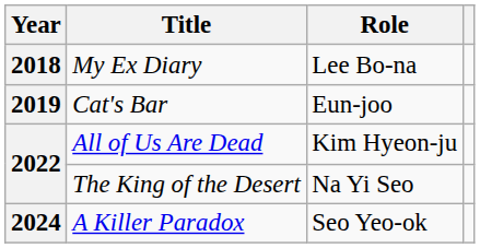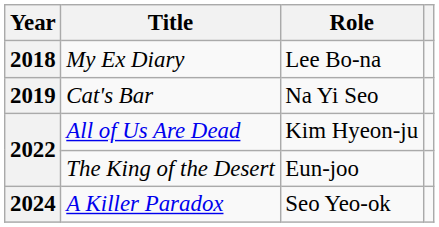Cat's Bar | Role: Eun-joo -> Na Yi Seo
The King of the Desert | Role: Na Yi Seo -> Eun-joo
